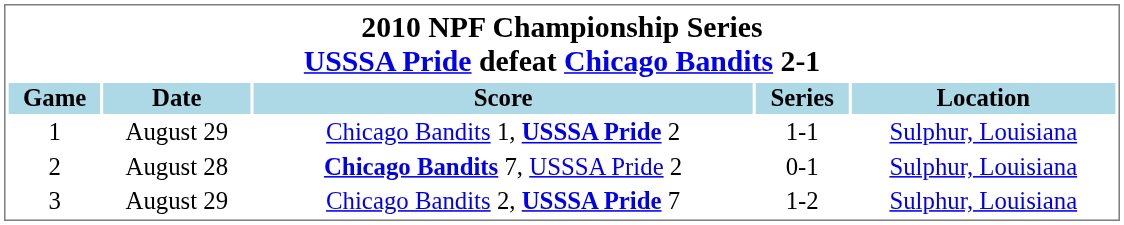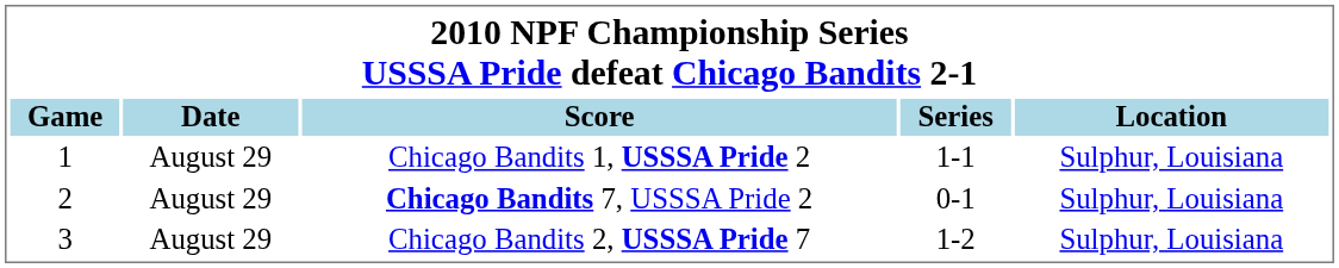Chicago Bandits 7, USSSA Pride 2 | Date: August 28 -> August 29
